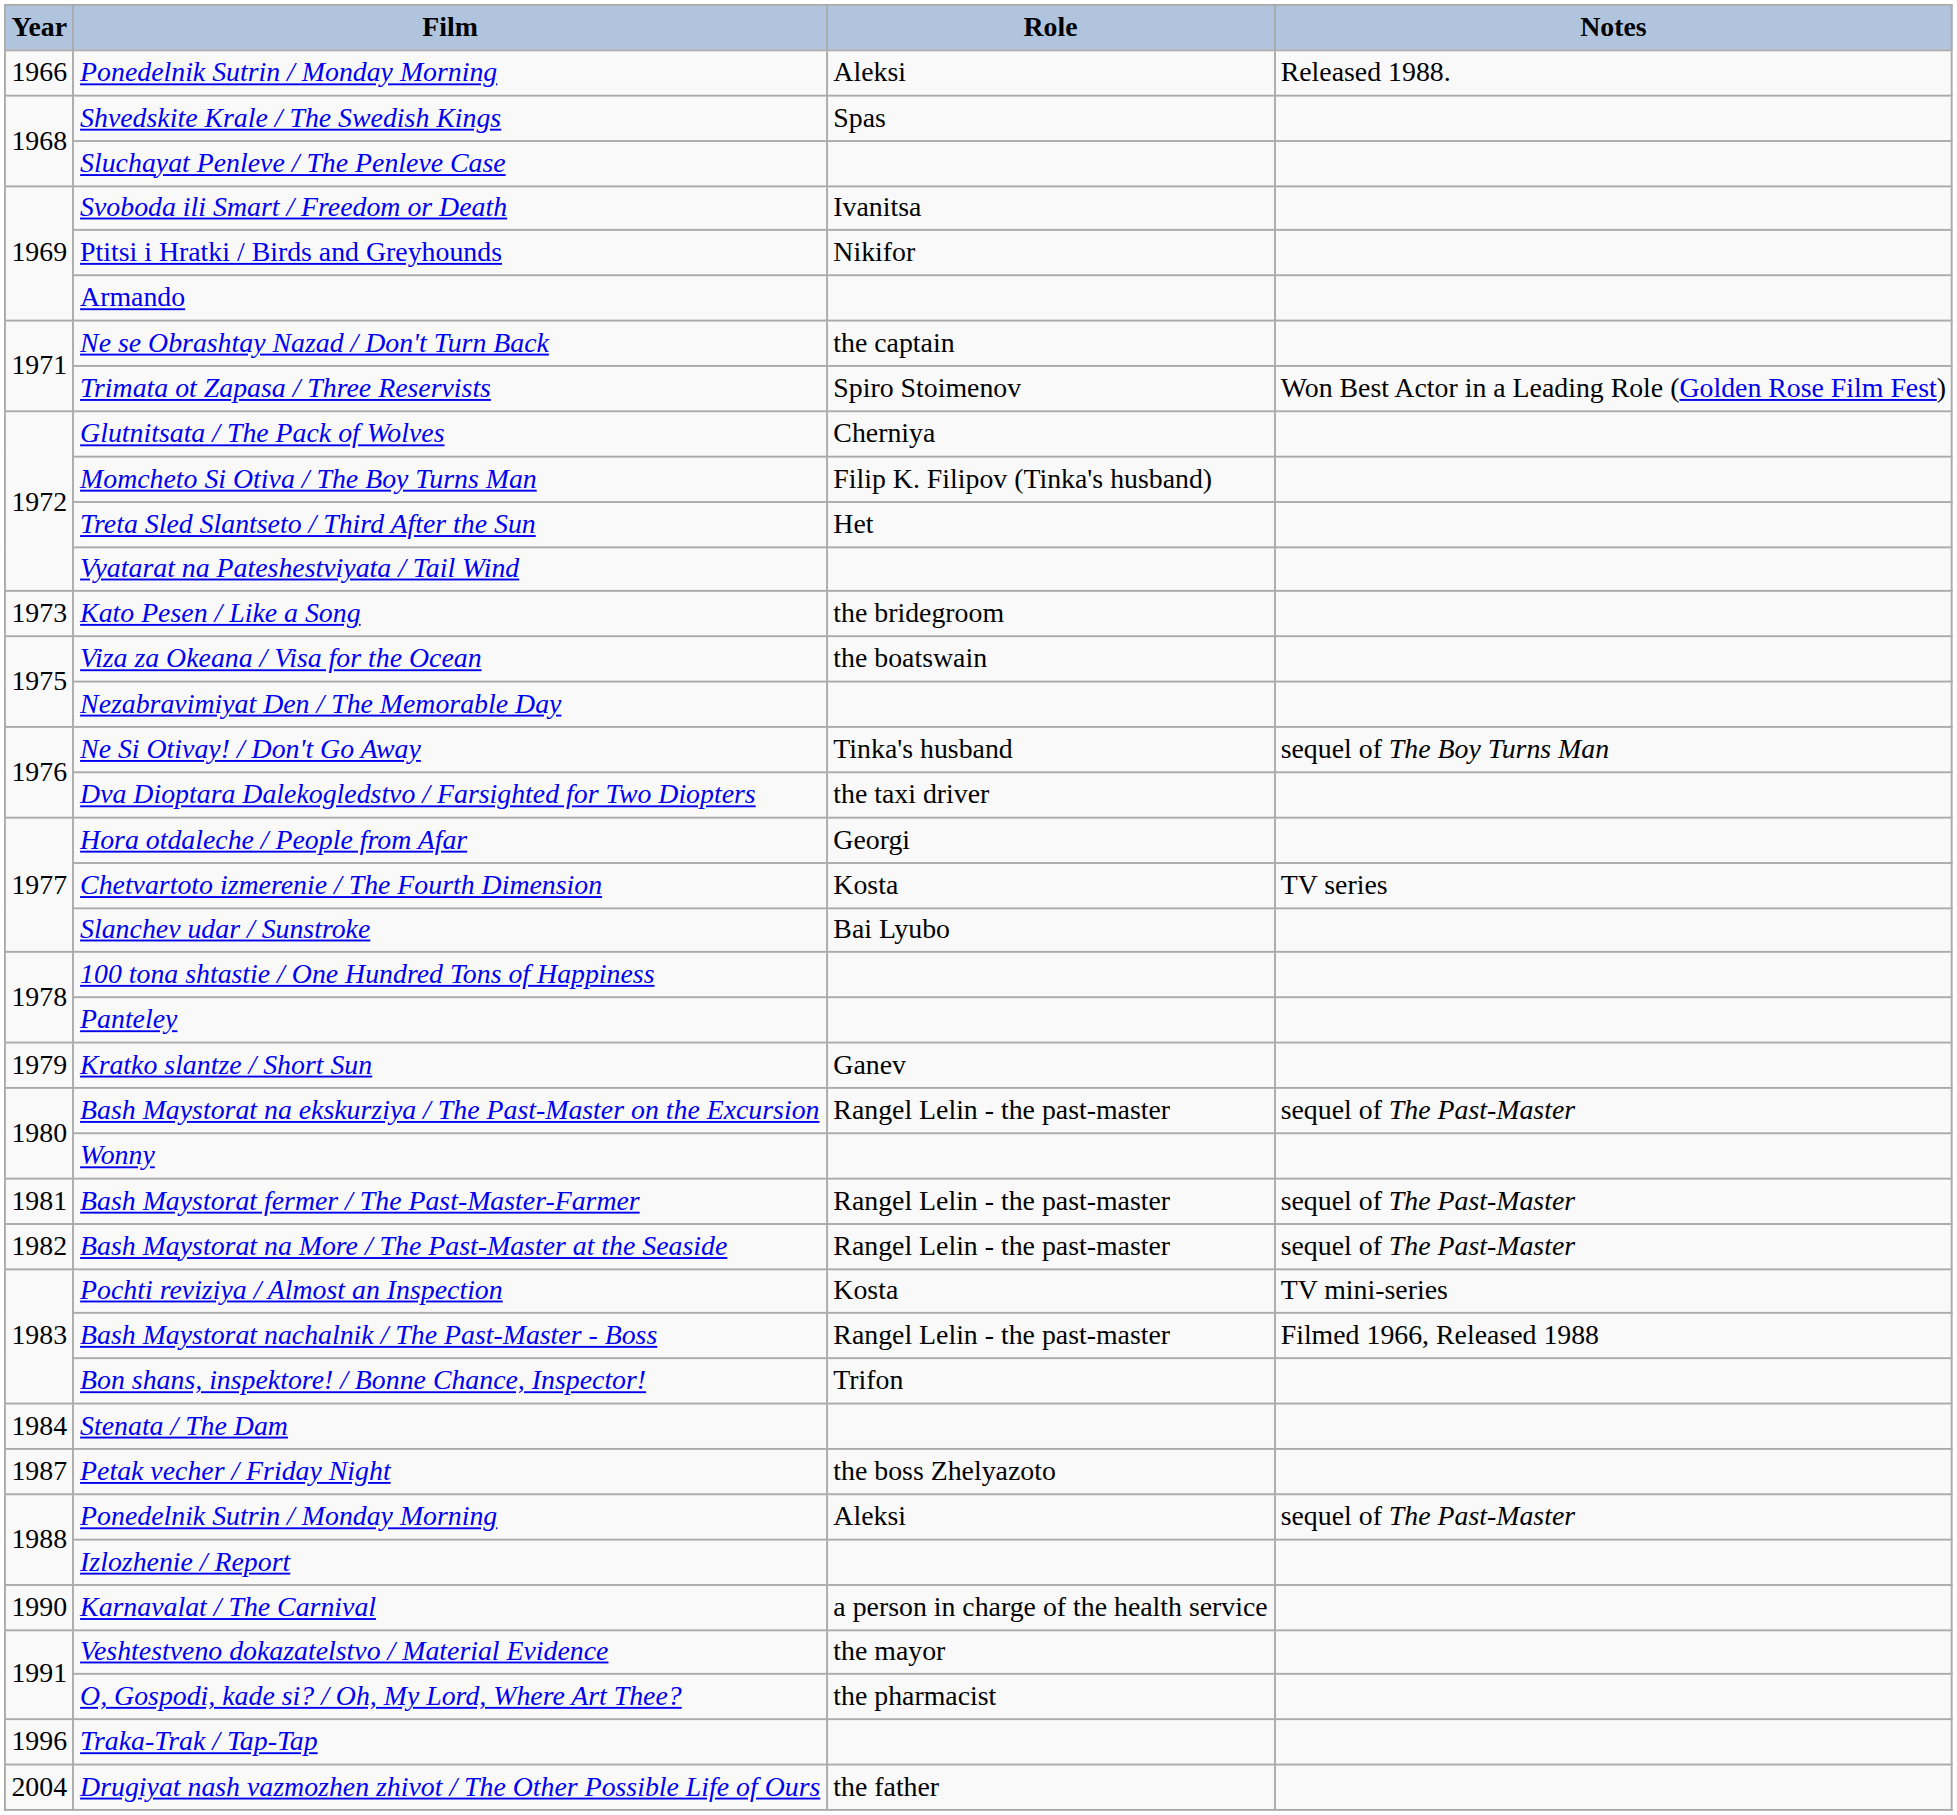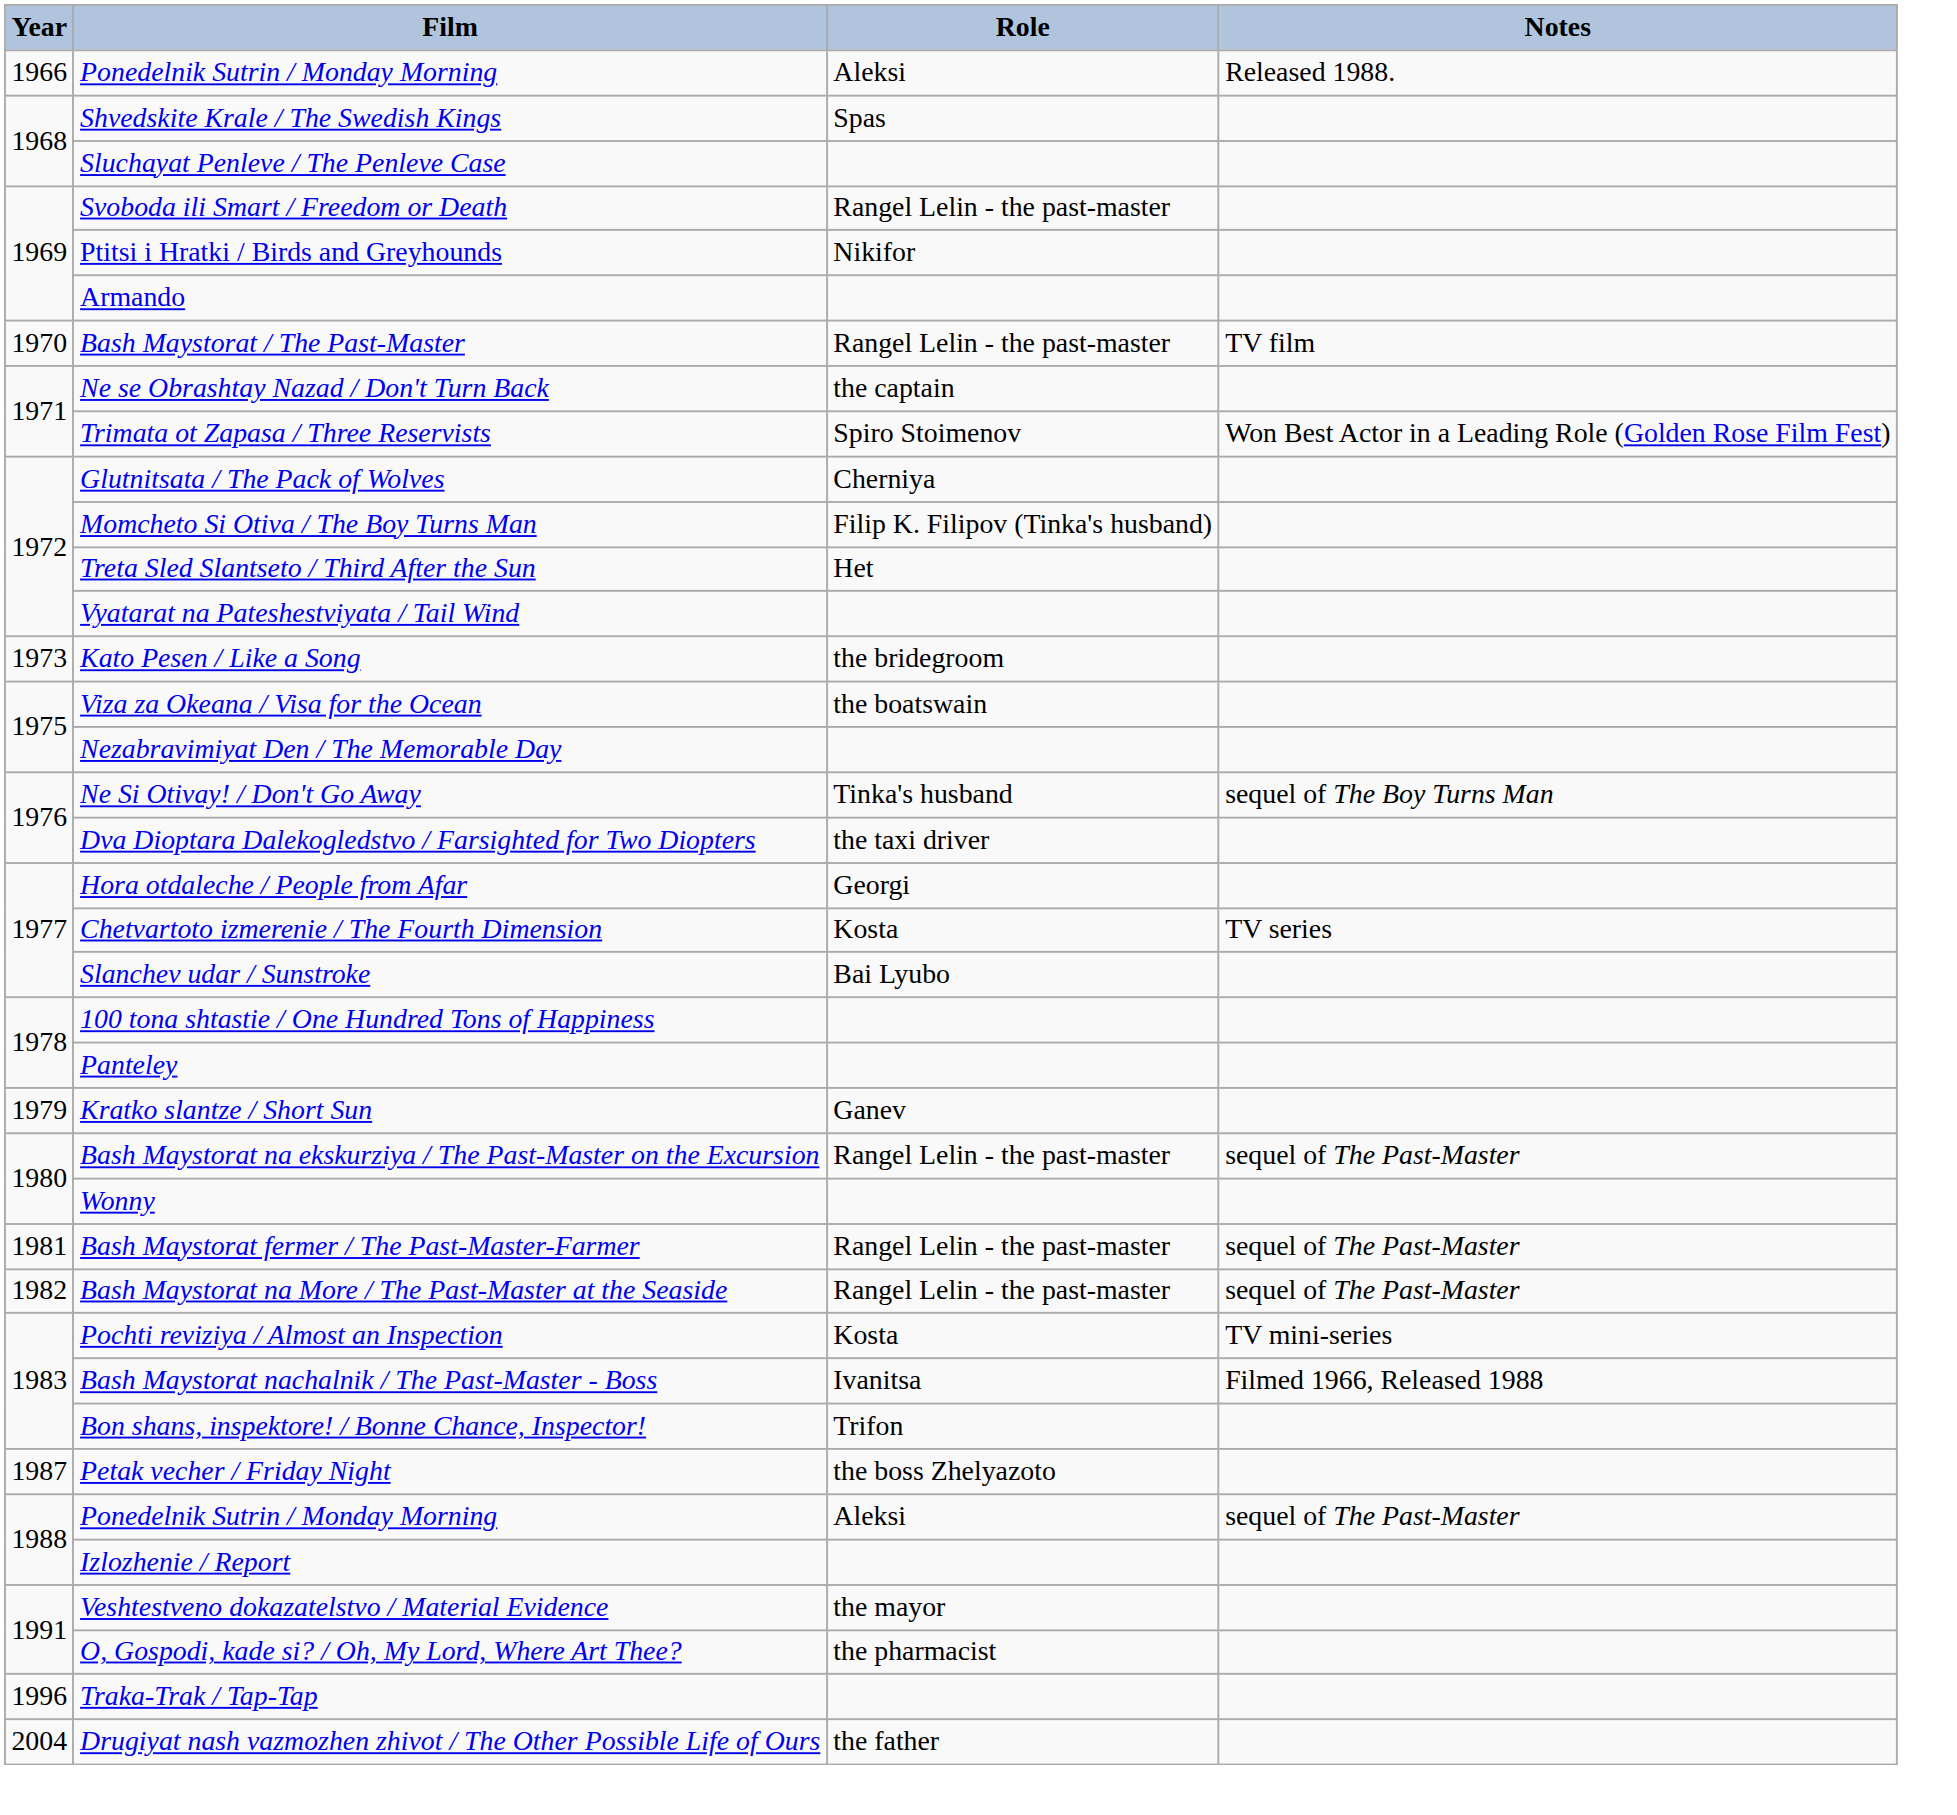Svoboda ili Smart / Freedom or Death | Role: Ivanitsa -> Rangel Lelin - the past-master
+ row: 1970 | Bash Maystorat / The Past-Master | Rangel Lelin - the past-master | TV film
Bash Maystorat nachalnik / The Past-Master - Boss | Role: Rangel Lelin - the past-master -> Ivanitsa
- row: 1984 | Stenata / The Dam
- row: 1990 | Karnavalat / The Carnival | a person in charge of the health service
